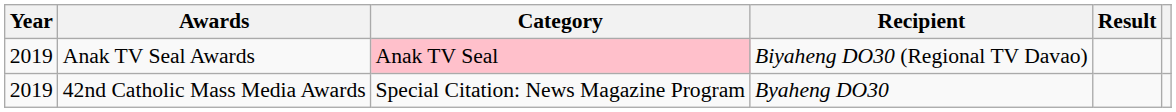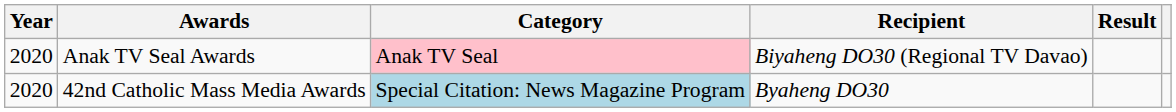Anak TV Seal Awards | Year: 2019 -> 2020
42nd Catholic Mass Media Awards | Year: 2019 -> 2020
42nd Catholic Mass Media Awards | Category: no background -> lightblue background
